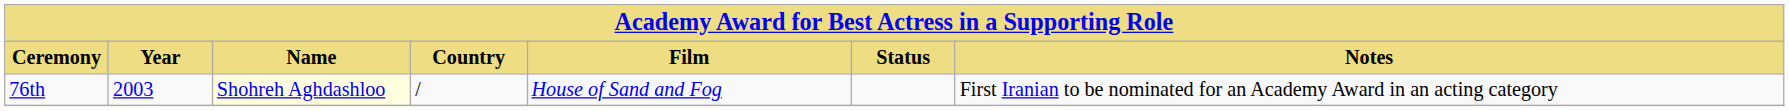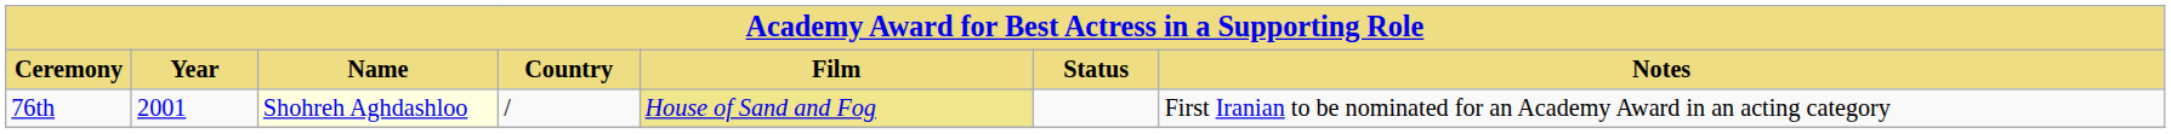76th | Year: 2003 -> 2001
76th | Film: no background -> khaki background
